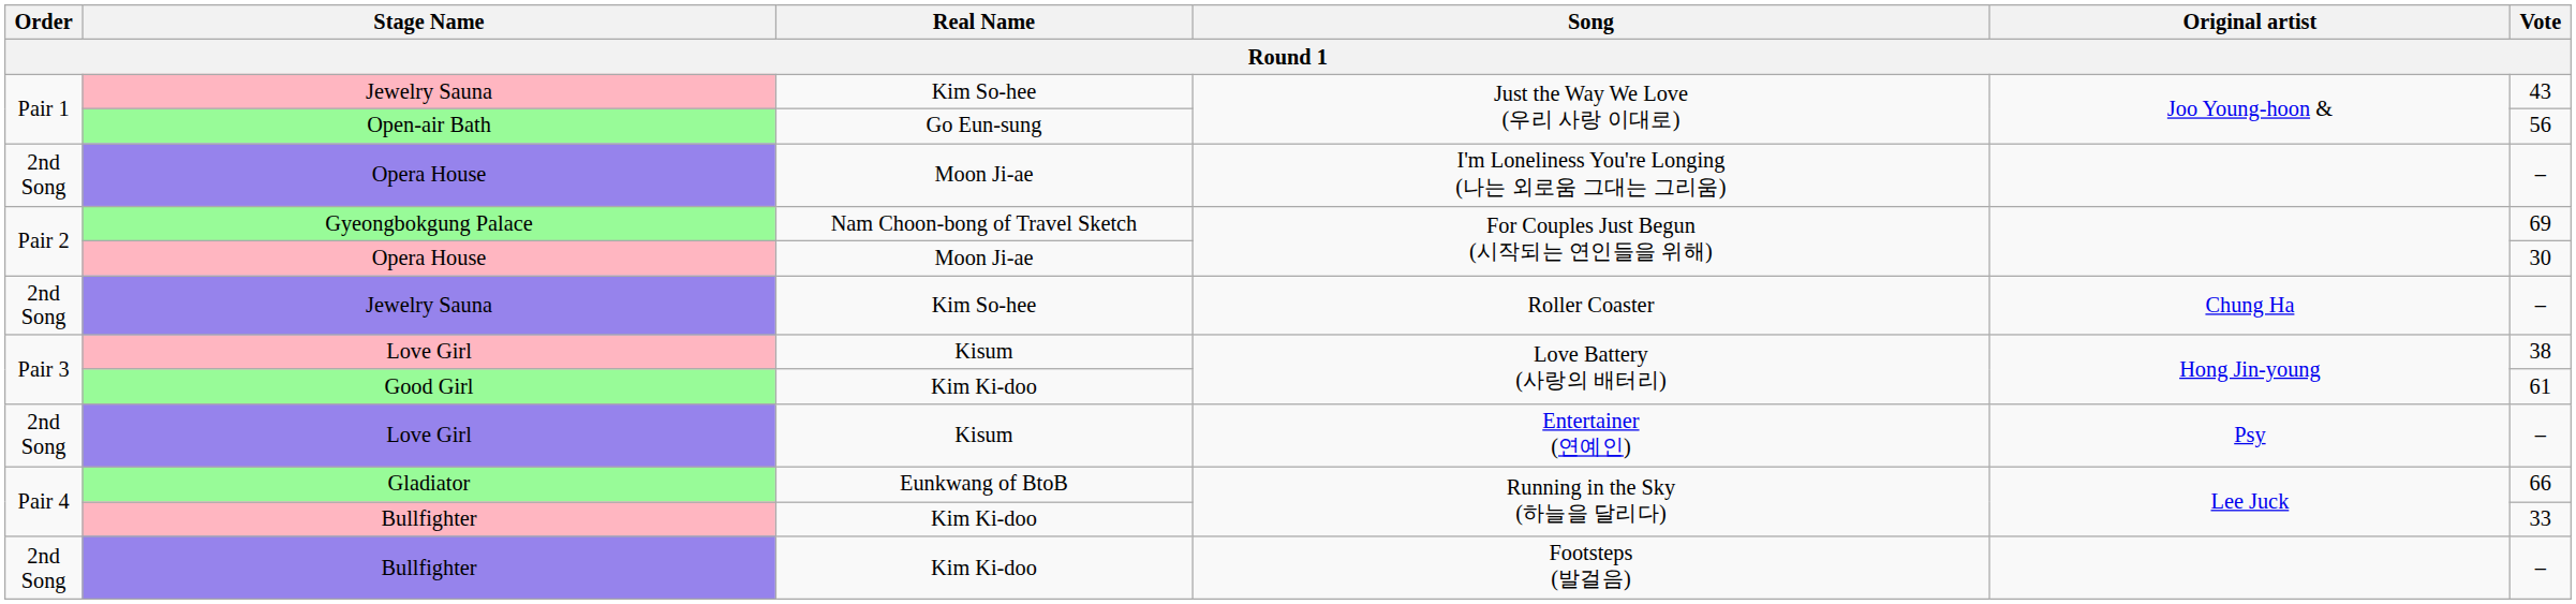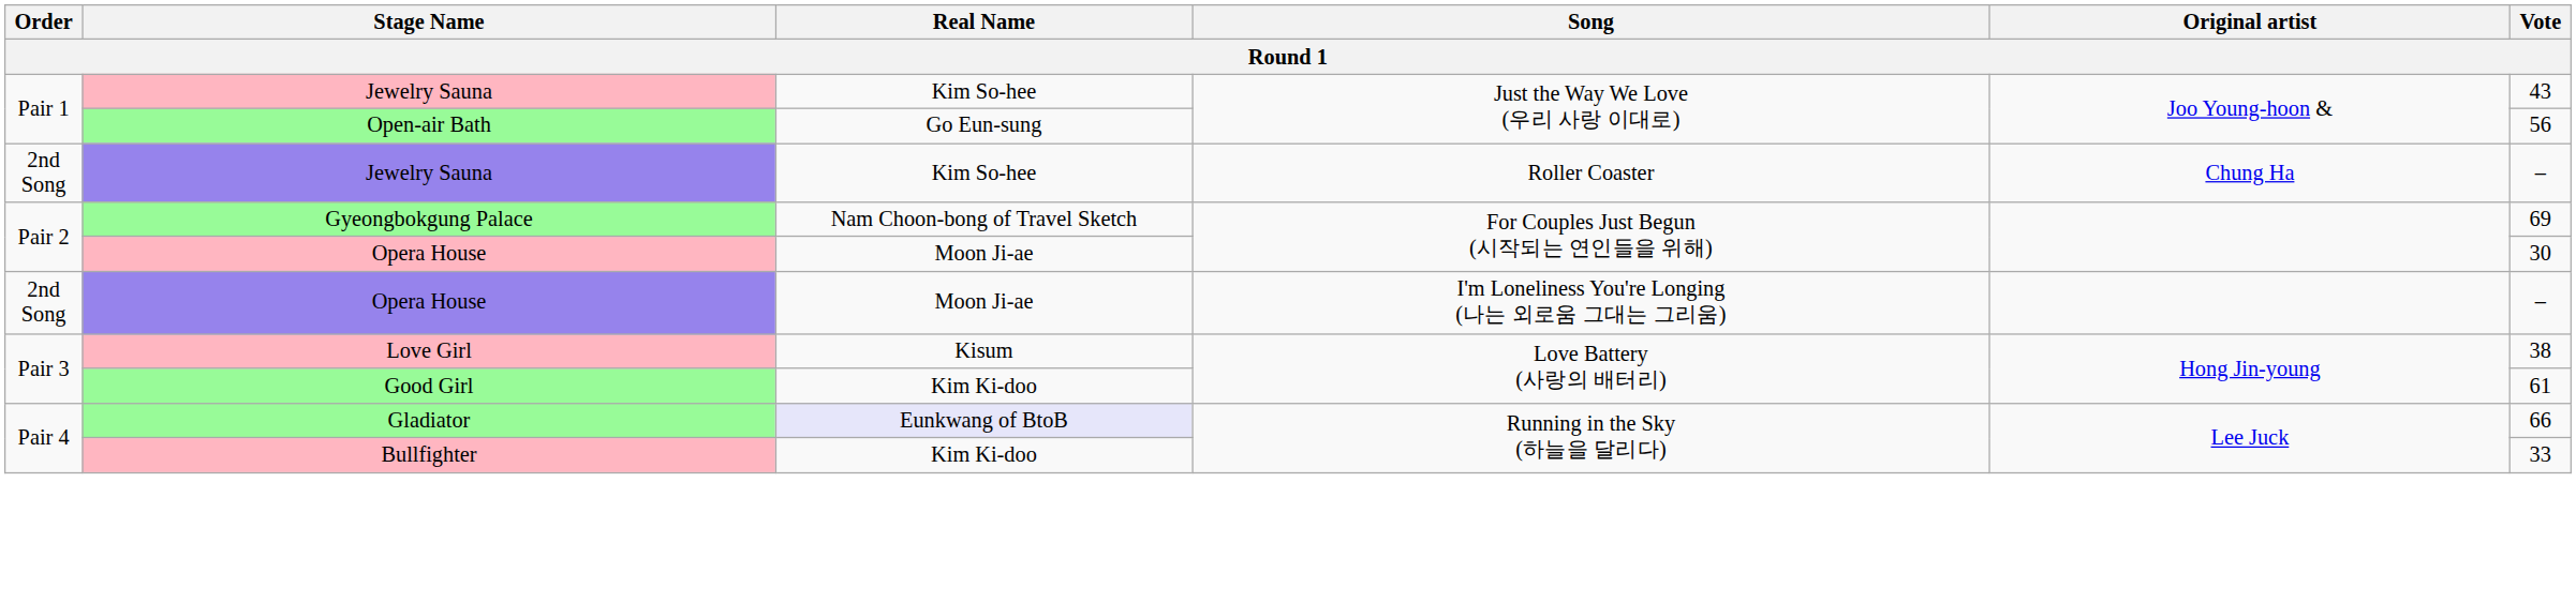rows swapped: Jewelry Sauna / Roller Coaster <-> Opera House / I'm Loneliness You're Longing (나는 외로움 그대는 그리움)
- row: 2nd Song | Love Girl | Kisum | Entertainer (연예인) | Psy | –
Gladiator | Real Name: no background -> lavender background
- row: 2nd Song | Bullfighter | Kim Ki-doo | Footsteps (발걸음) | –
